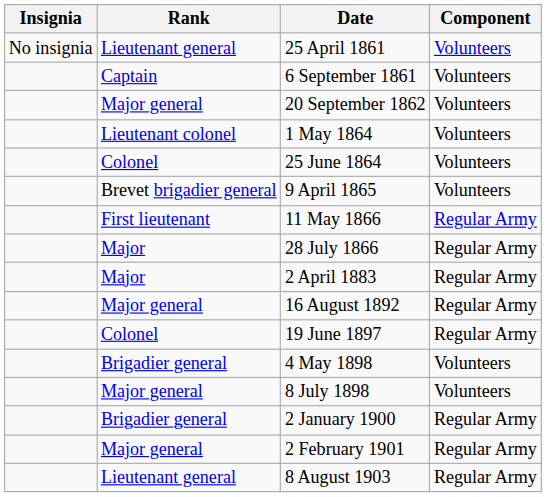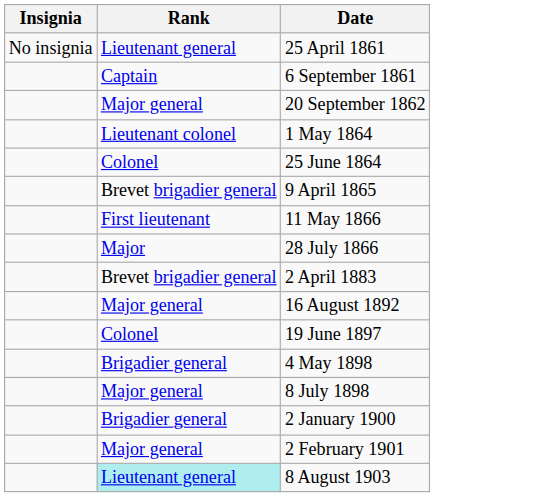- column: Component | Volunteers | Volunteers | Volunteers | Volunteers | Volunteers | Volunteers | Regular Army | Regular Army | Regular Army | Regular Army | Regular Army | Volunteers | Volunteers | Regular Army | Regular Army | Regular Army
2 April 1883 | Rank: Major -> Brevet brigadier general
8 August 1903 | Rank: no background -> paleturquoise background
